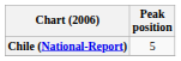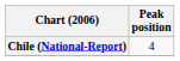Chile (National-Report) | Peak position: 5 -> 4
